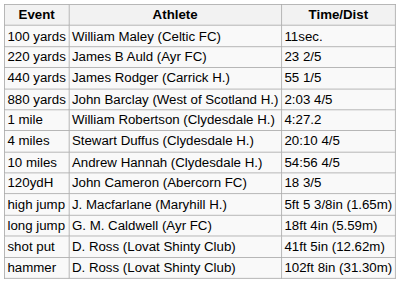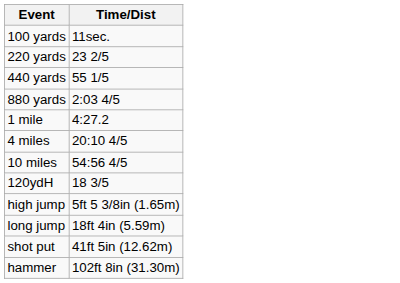- column: Athlete | William Maley (Celtic FC) | James B Auld (Ayr FC) | James Rodger (Carrick H.) | John Barclay (West of Scotland H.) | William Robertson (Clydesdale H.) | Stewart Duffus (Clydesdale H.) | Andrew Hannah (Clydesdale H.) | John Cameron (Abercorn FC) | J. Macfarlane (Maryhill H.) | G. M. Caldwell (Ayr FC) | D. Ross (Lovat Shinty Club) | D. Ross (Lovat Shinty Club)
